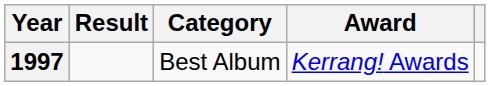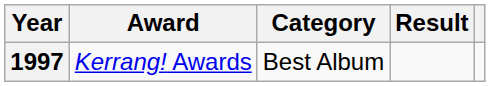columns swapped: Award <-> Result
